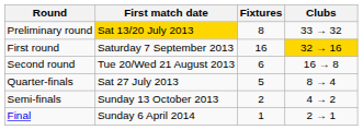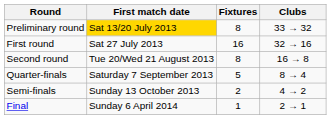First round | First match date: Saturday 7 September 2013 -> Sat 27 July 2013
First round | Clubs: gold background -> no background
Second round | Fixtures: 6 -> 8
Quarter-finals | First match date: Sat 27 July 2013 -> Saturday 7 September 2013
